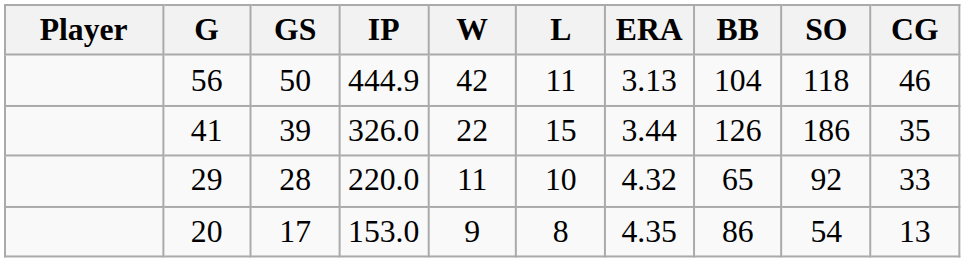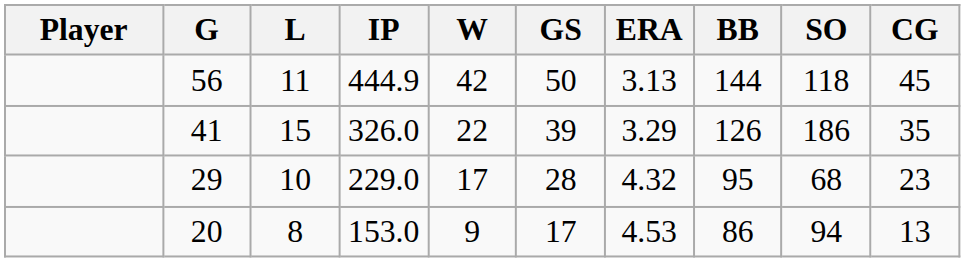columns swapped: GS <-> L
56 | BB: 104 -> 144
56 | CG: 46 -> 45
41 | ERA: 3.44 -> 3.29
29 | IP: 220.0 -> 229.0
29 | W: 11 -> 17
29 | BB: 65 -> 95
29 | SO: 92 -> 68
29 | CG: 33 -> 23
20 | ERA: 4.35 -> 4.53
20 | SO: 54 -> 94
